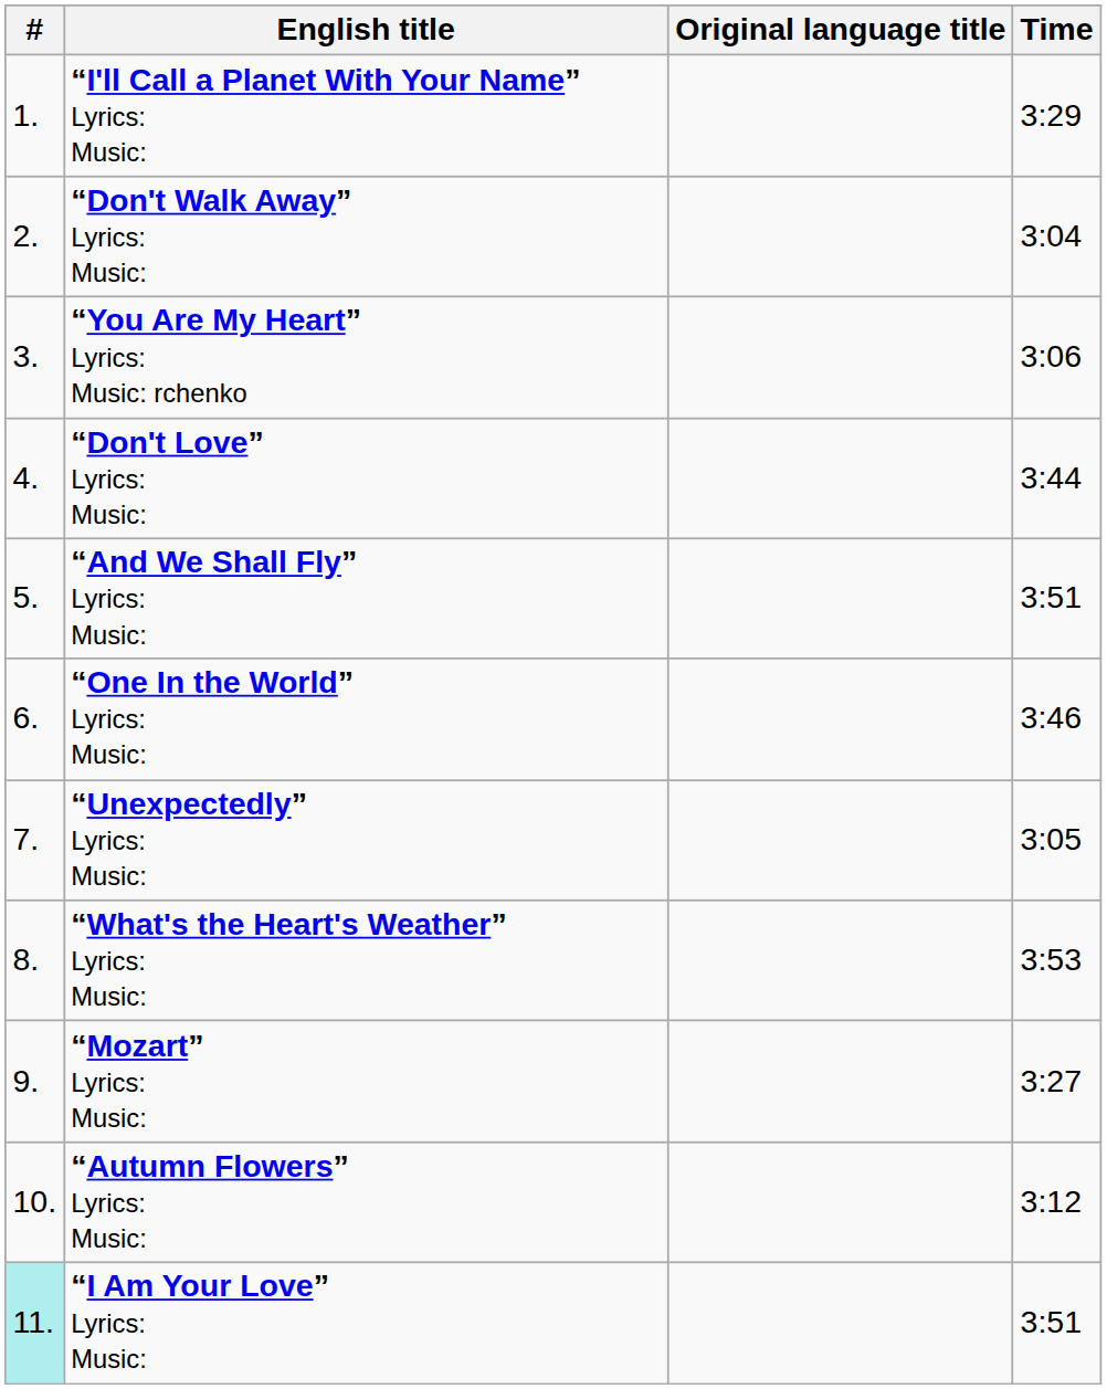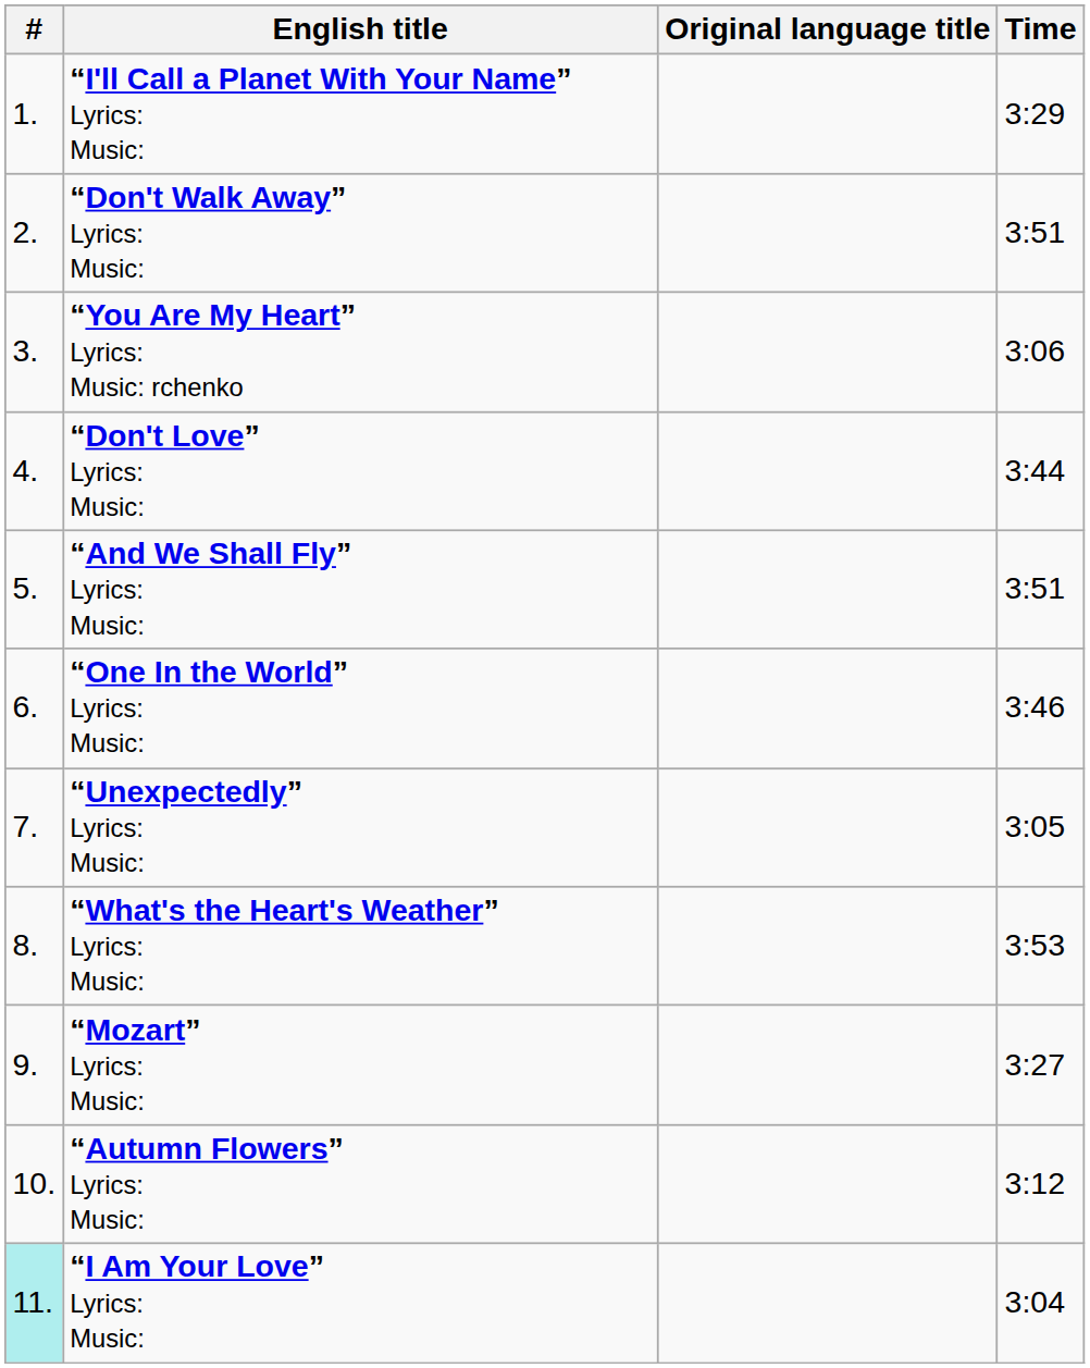“Don't Walk Away” Lyrics: Music: | Time: 3:04 -> 3:51
“I Am Your Love” Lyrics: Music: | Time: 3:51 -> 3:04
